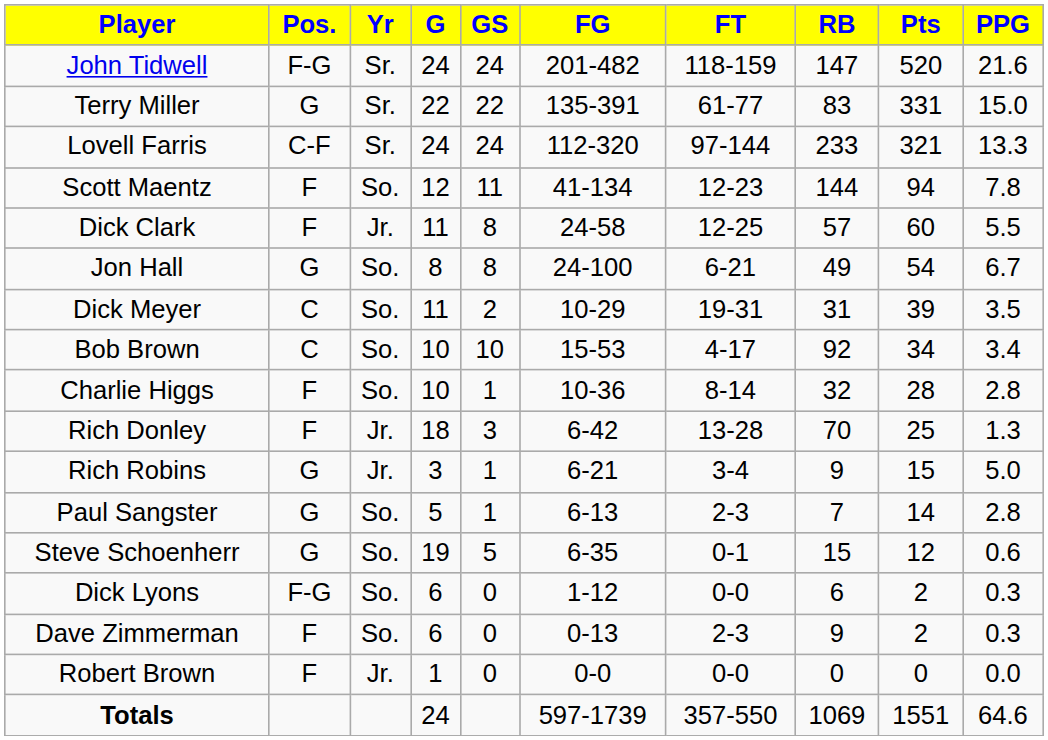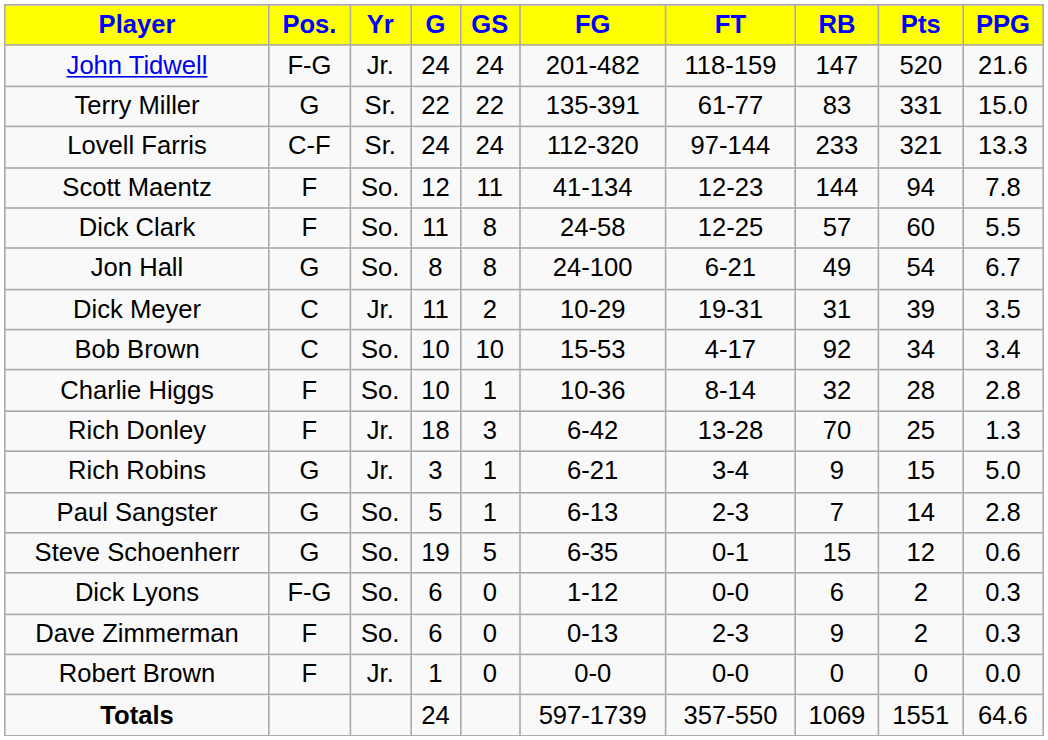John Tidwell | Yr: Sr. -> Jr.
Dick Clark | Yr: Jr. -> So.
Dick Meyer | Yr: So. -> Jr.
